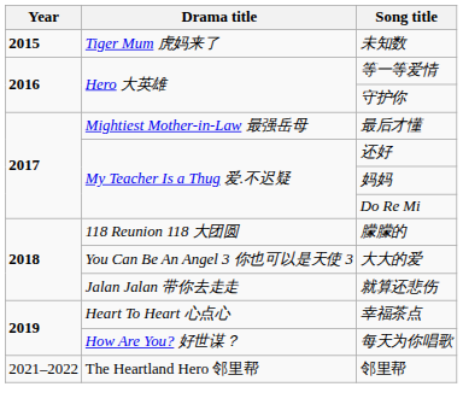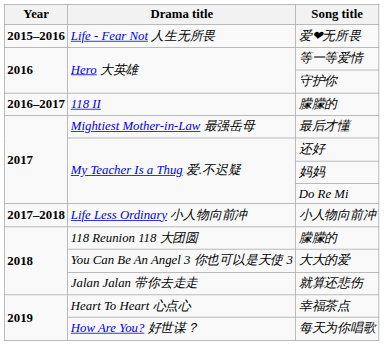- row: 2015 | Tiger Mum 虎妈来了 | 未知数
+ row: 2015–2016 | Life - Fear Not 人生无所畏 | 爱❤无所畏
+ row: 2016–2017 | 118 II | 朦朦的
+ row: 2017–2018 | Life Less Ordinary 小人物向前冲 | 小人物向前冲
- row: 2021–2022 | The Heartland Hero 邻里帮 | 邻里帮
